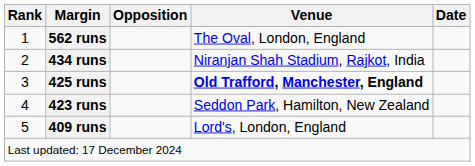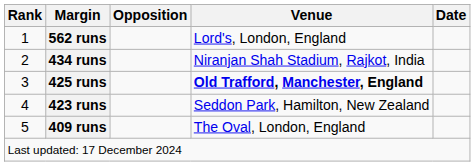562 runs | Venue: The Oval, London, England -> Lord's, London, England
409 runs | Venue: Lord's, London, England -> The Oval, London, England
